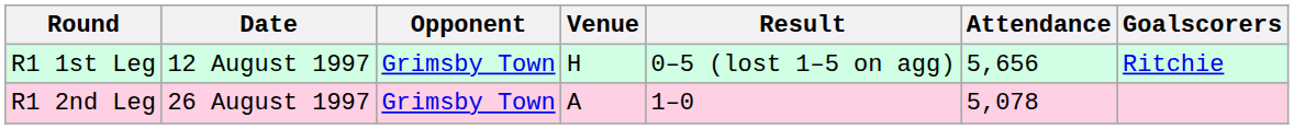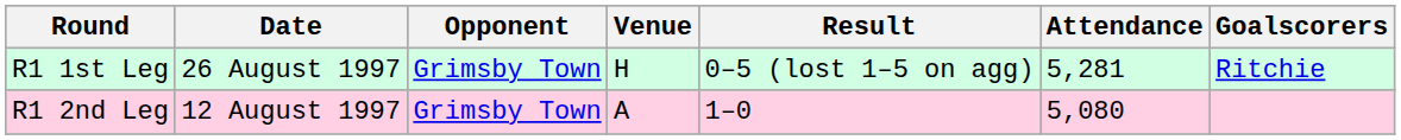R1 1st Leg | Date: 12 August 1997 -> 26 August 1997
R1 1st Leg | Attendance: 5,656 -> 5,281
R1 2nd Leg | Date: 26 August 1997 -> 12 August 1997
R1 2nd Leg | Attendance: 5,078 -> 5,080
